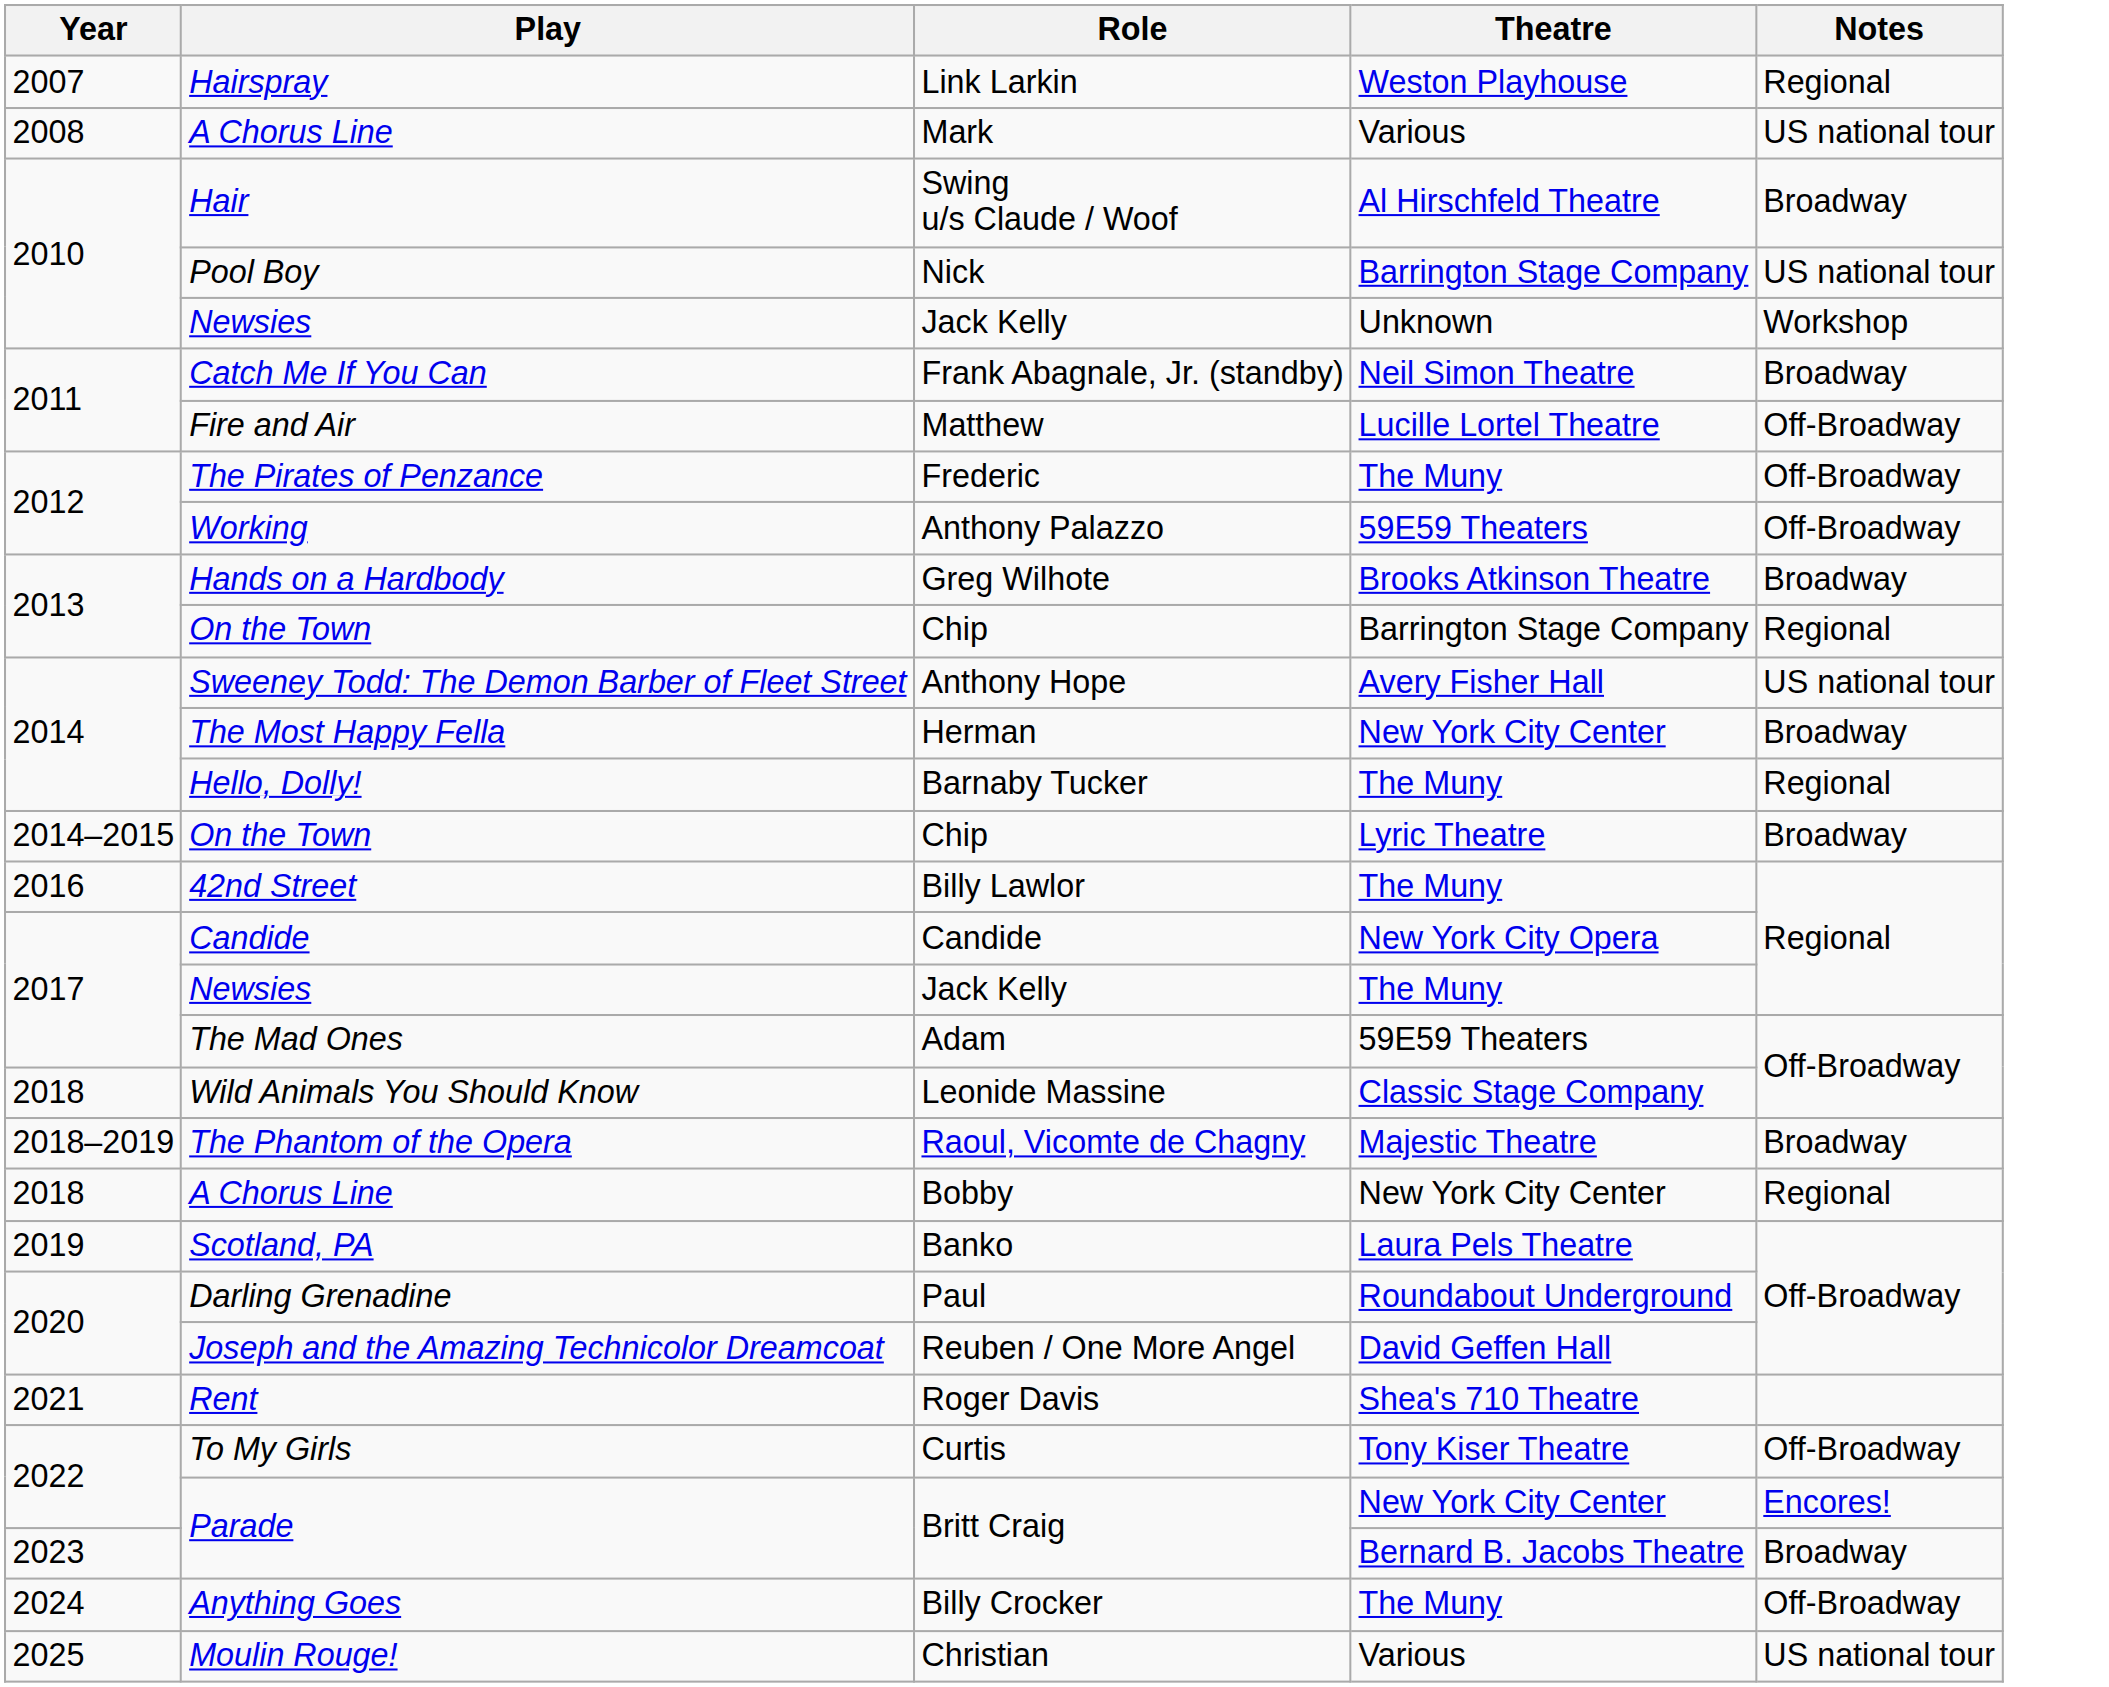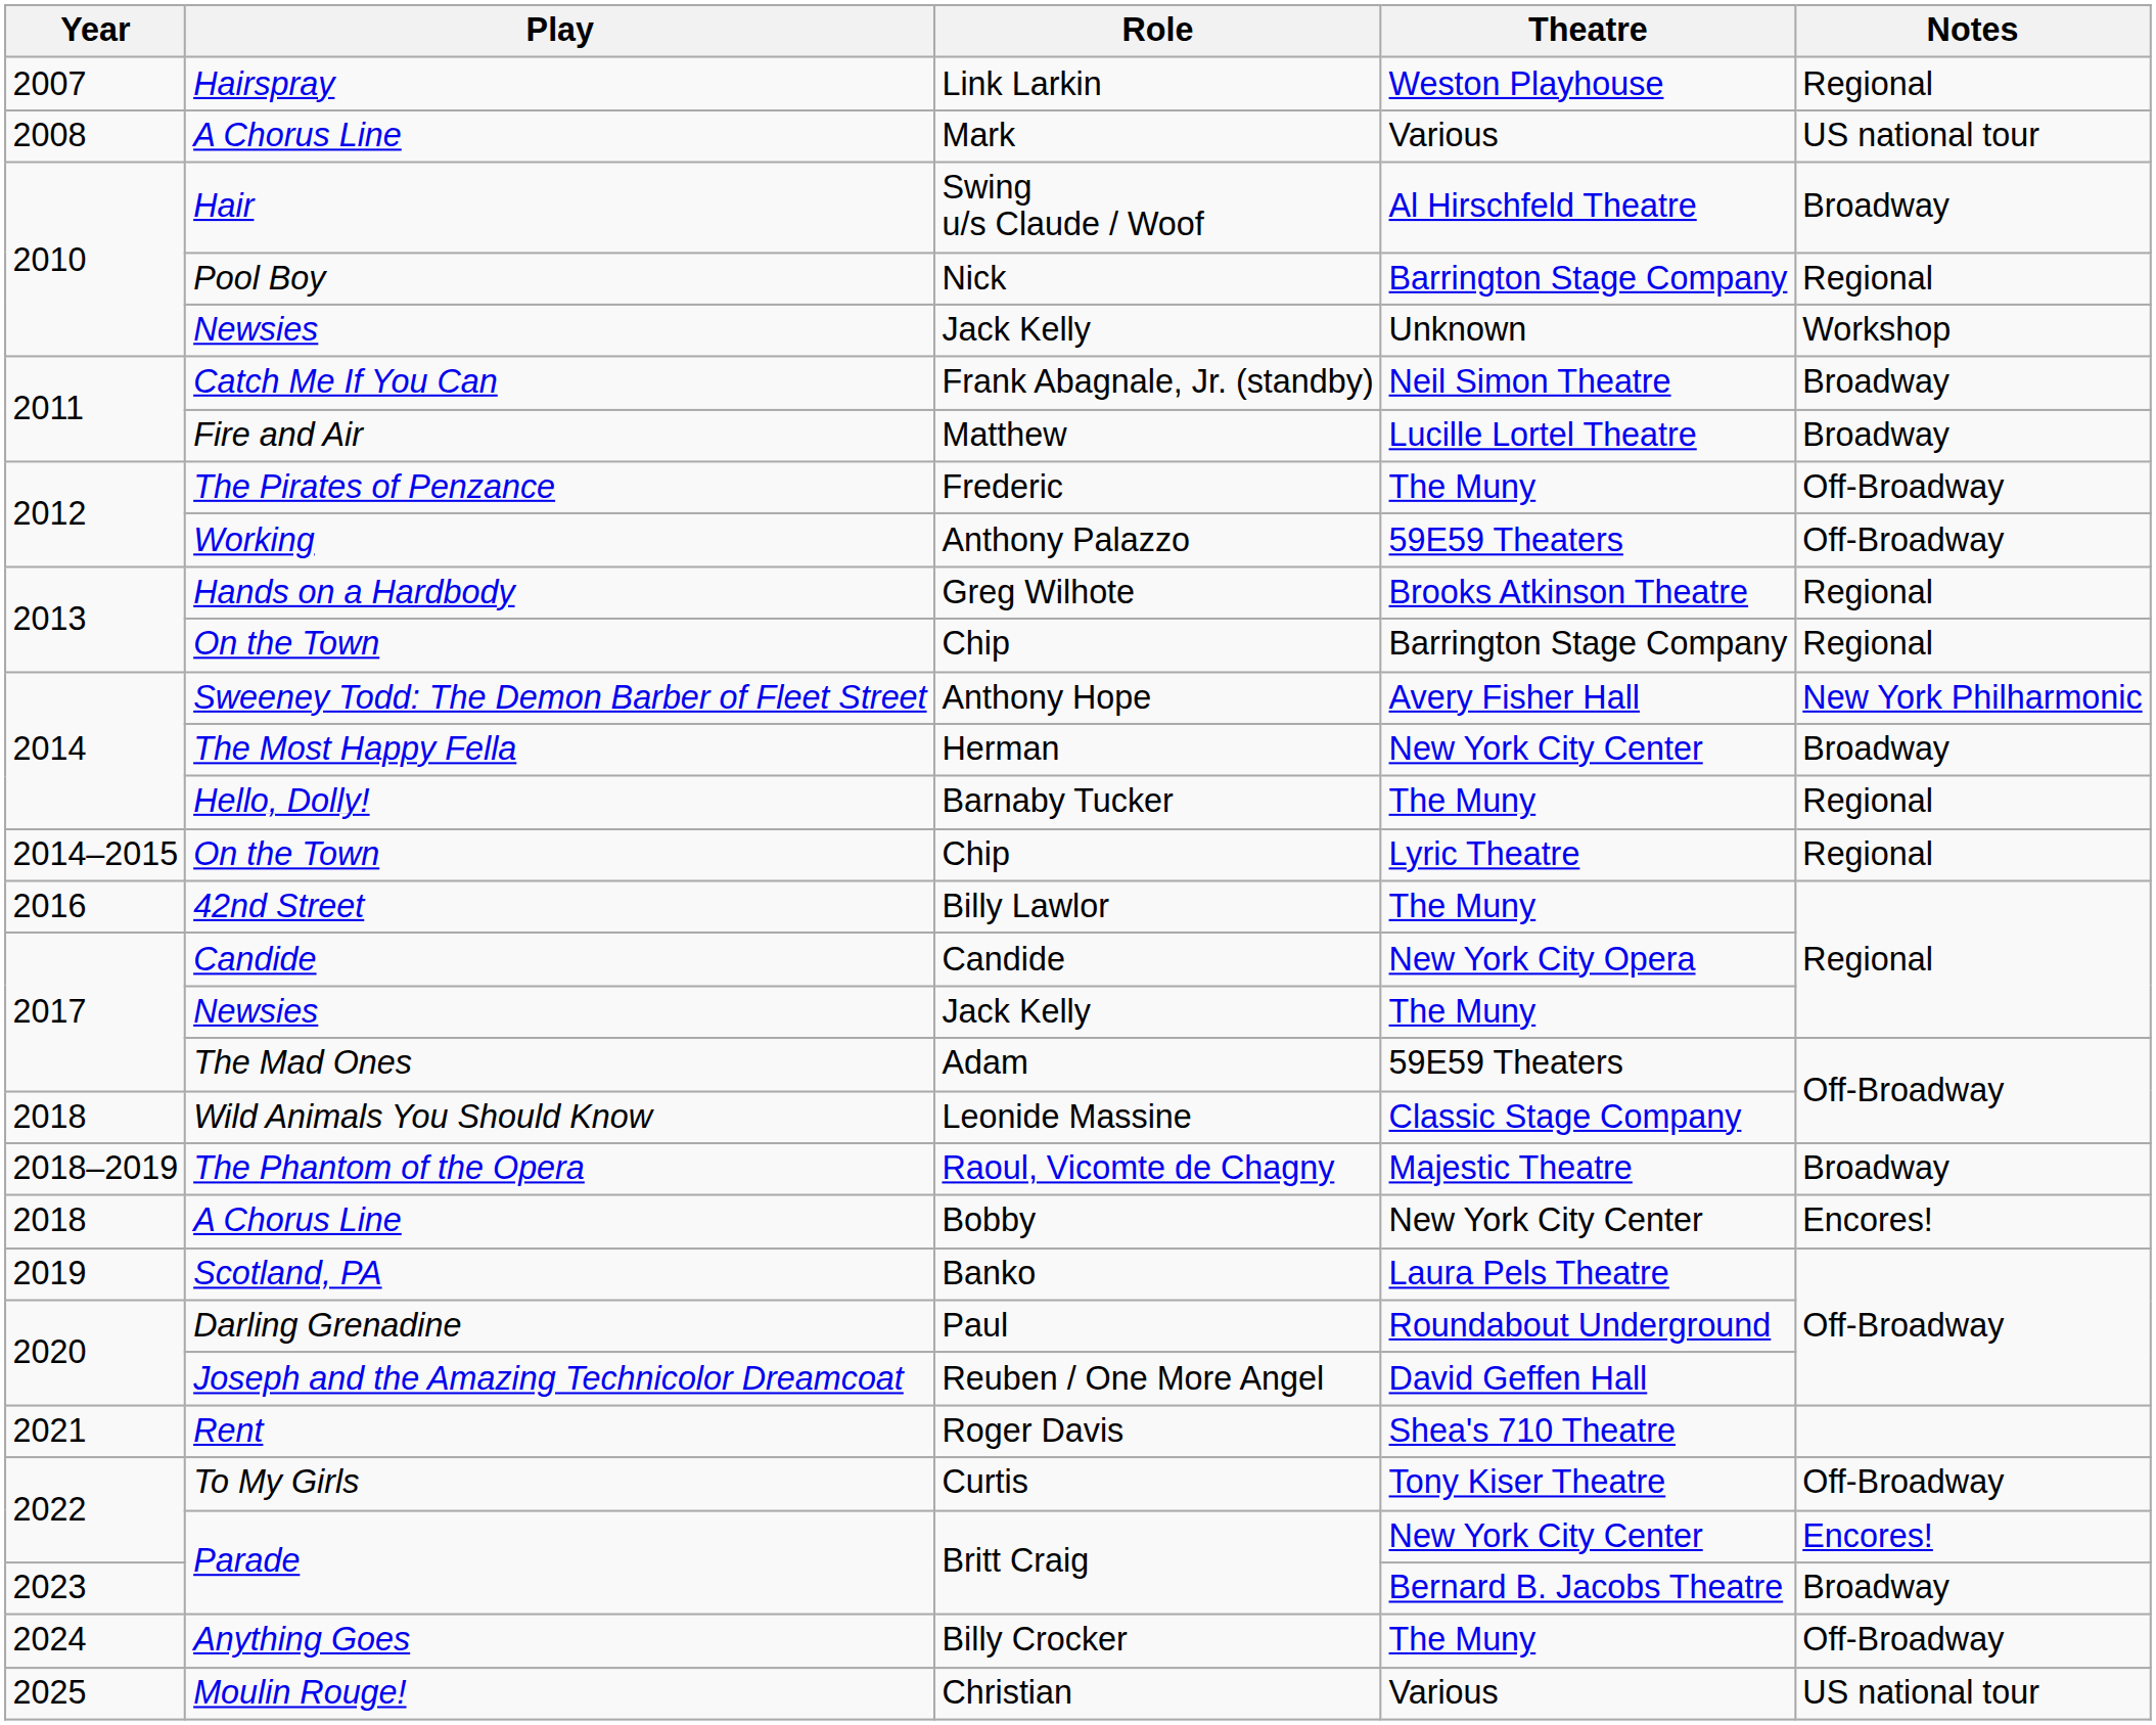Nick | Notes: US national tour -> Regional
Matthew | Notes: Off-Broadway -> Broadway
Greg Wilhote | Notes: Broadway -> Regional
Anthony Hope | Notes: US national tour -> New York Philharmonic
Chip / Lyric Theatre | Notes: Broadway -> Regional
Bobby | Notes: Regional -> Encores!
